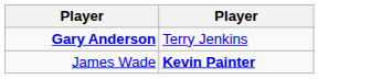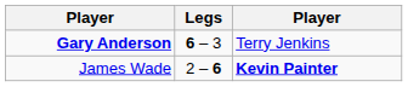+ column: Legs | 6 – 3 | 2 – 6
